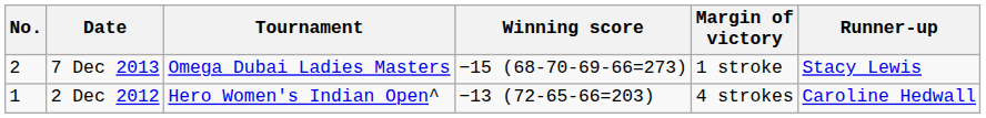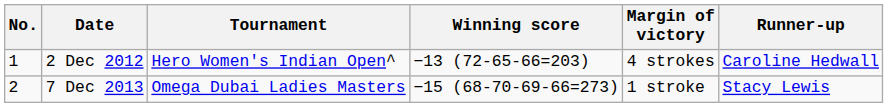rows swapped: 2 Dec 2012 <-> 7 Dec 2013
